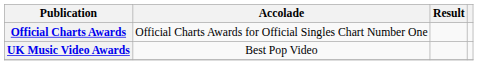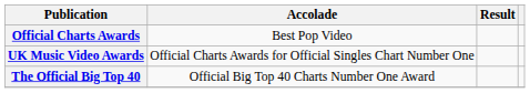Official Charts Awards | Accolade: Official Charts Awards for Official Singles Chart Number One -> Best Pop Video
UK Music Video Awards | Accolade: Best Pop Video -> Official Charts Awards for Official Singles Chart Number One
+ row: The Official Big Top 40 | Official Big Top 40 Charts Number One Award
